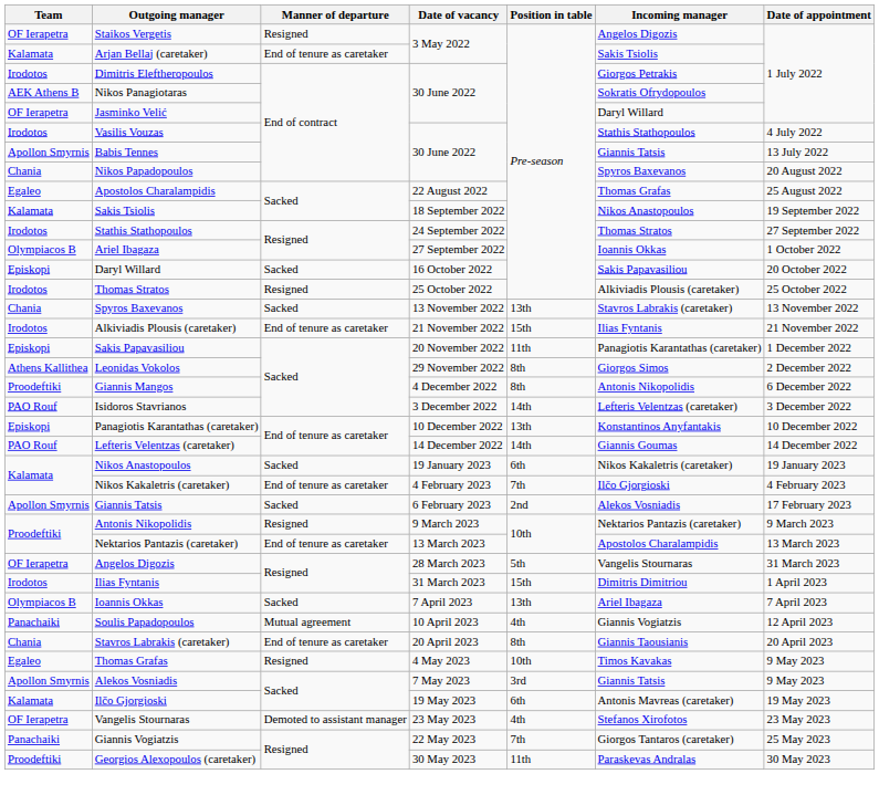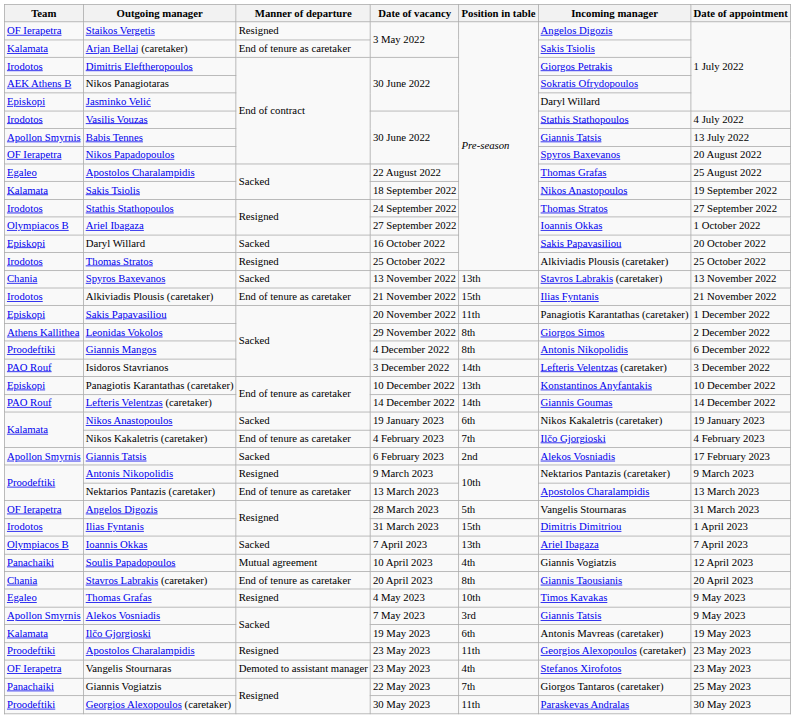Jasminko Velić | Team: OF Ierapetra -> Episkopi
Nikos Papadopoulos | Team: Chania -> OF Ierapetra
+ row: Proodeftiki | Apostolos Charalampidis | Resigned | 23 May 2023 | 11th | Georgios Alexopoulos (caretaker) | 23 May 2023
